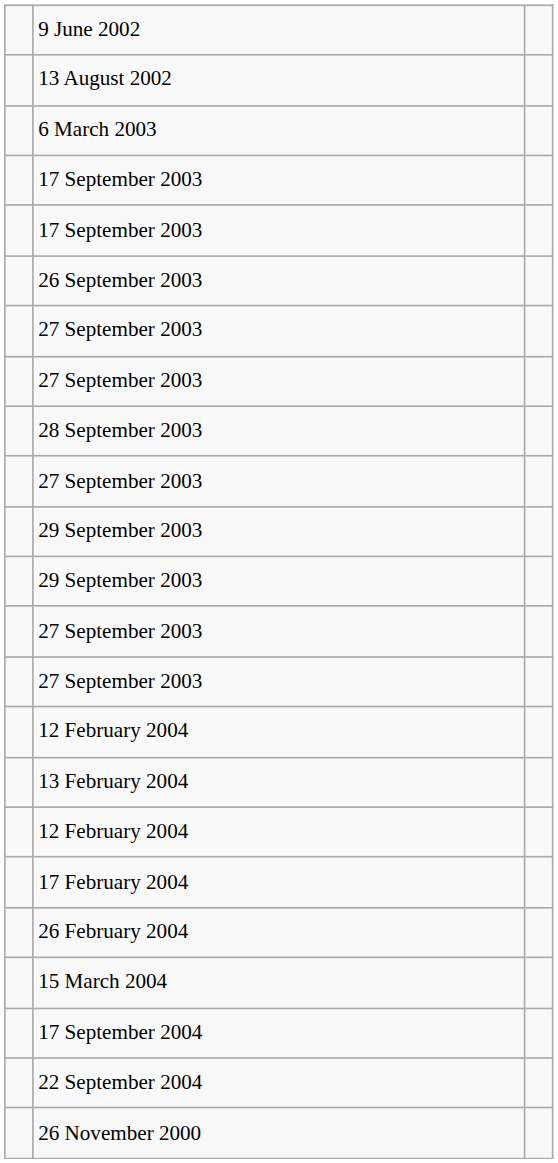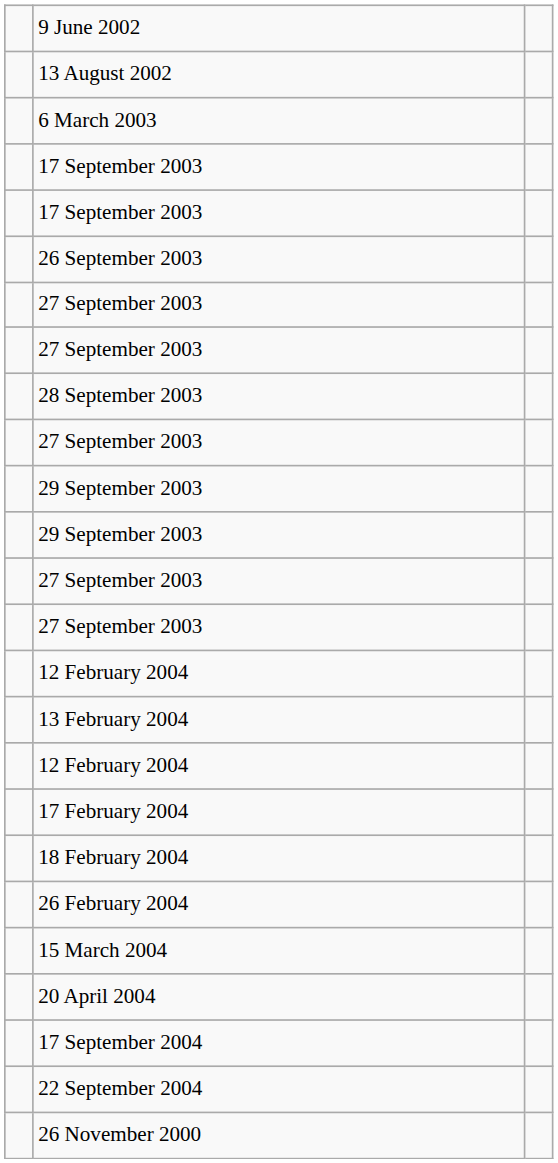+ row: 18 February 2004
+ row: 20 April 2004
